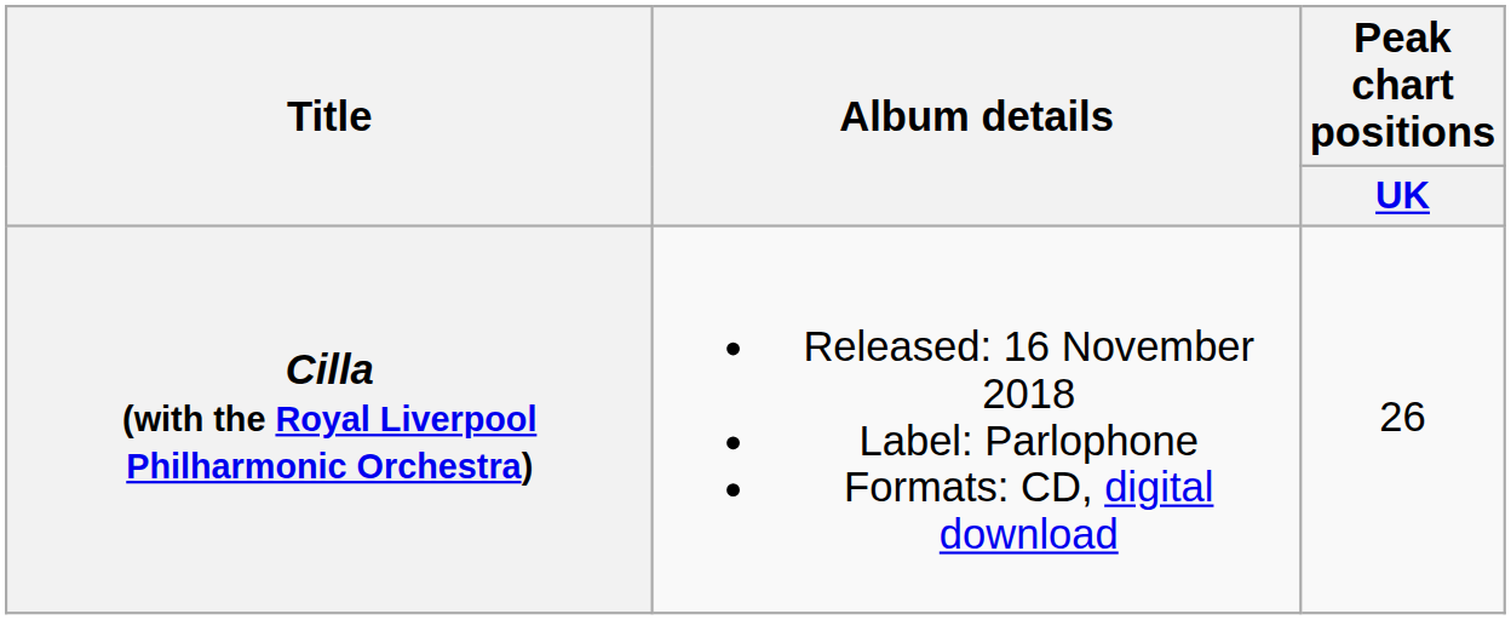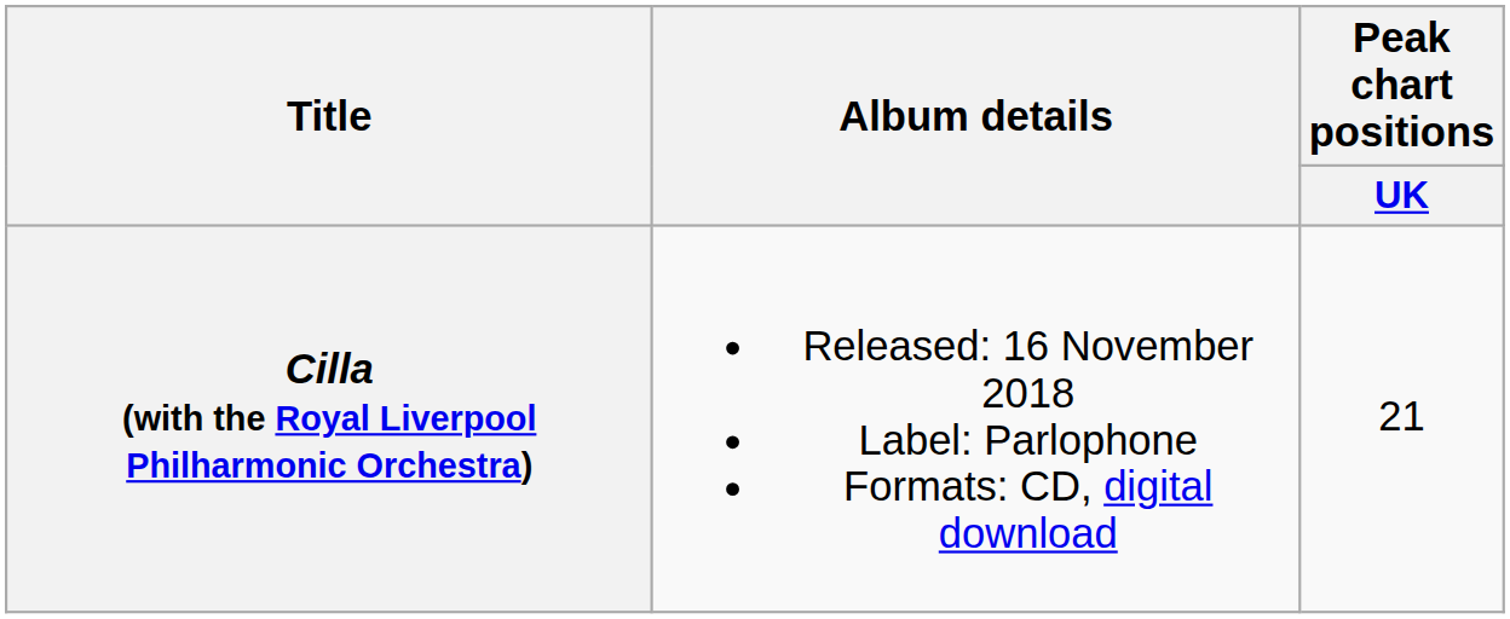Cilla (with the Royal Liverpool Philharmonic Orchestra) | Peak chart positions / UK: 26 -> 21
